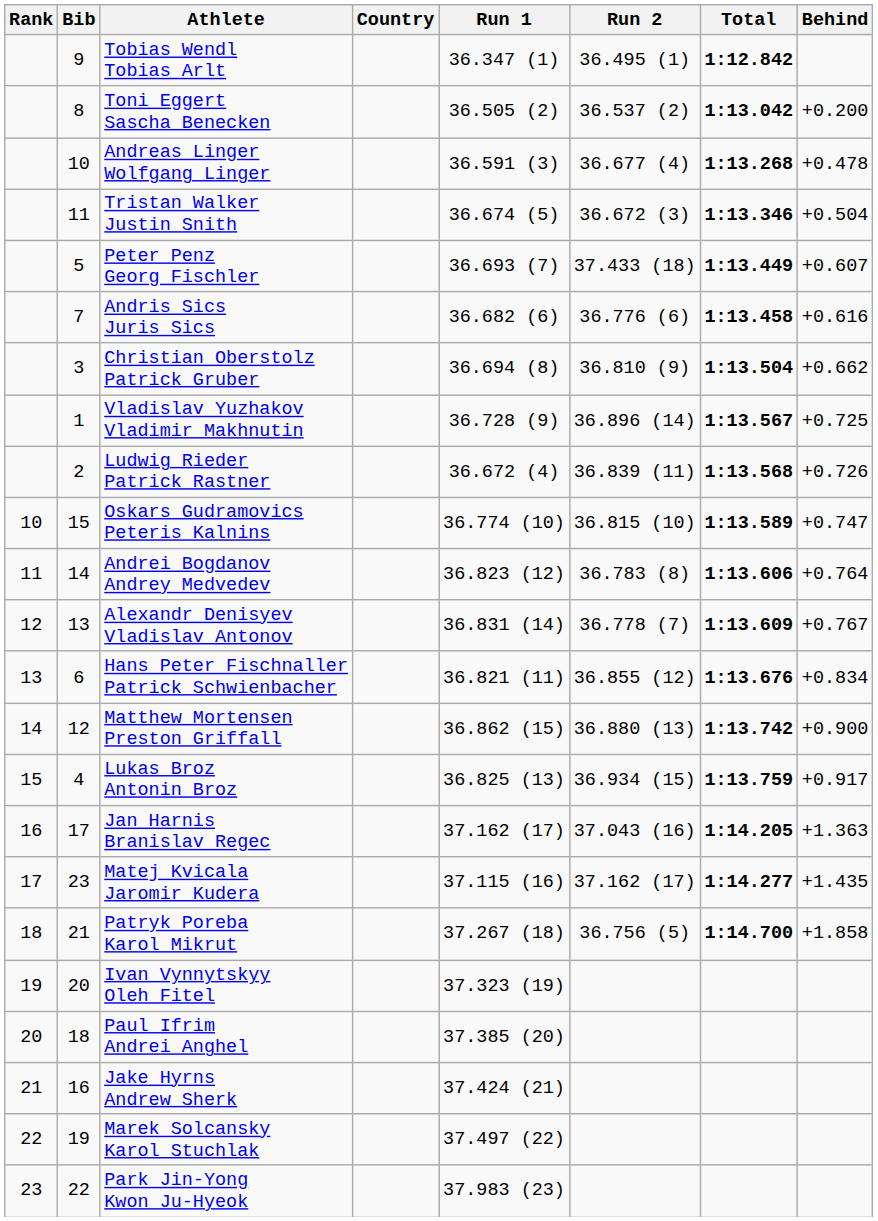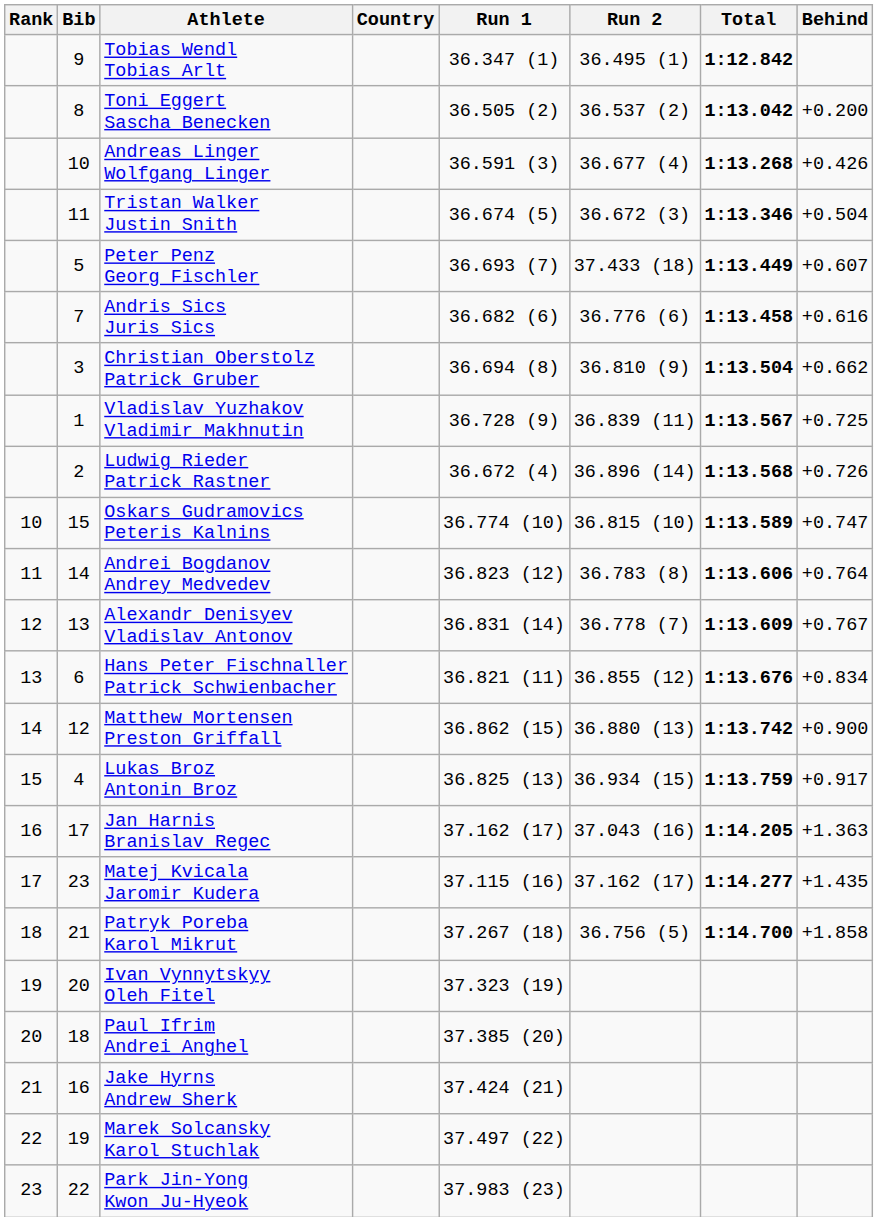Andreas Linger Wolfgang Linger | Behind: +0.478 -> +0.426
Vladislav Yuzhakov Vladimir Makhnutin | Run 2: 36.896 (14) -> 36.839 (11)
Ludwig Rieder Patrick Rastner | Run 2: 36.839 (11) -> 36.896 (14)
